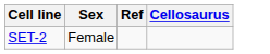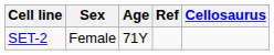+ column: Age | 71Y
